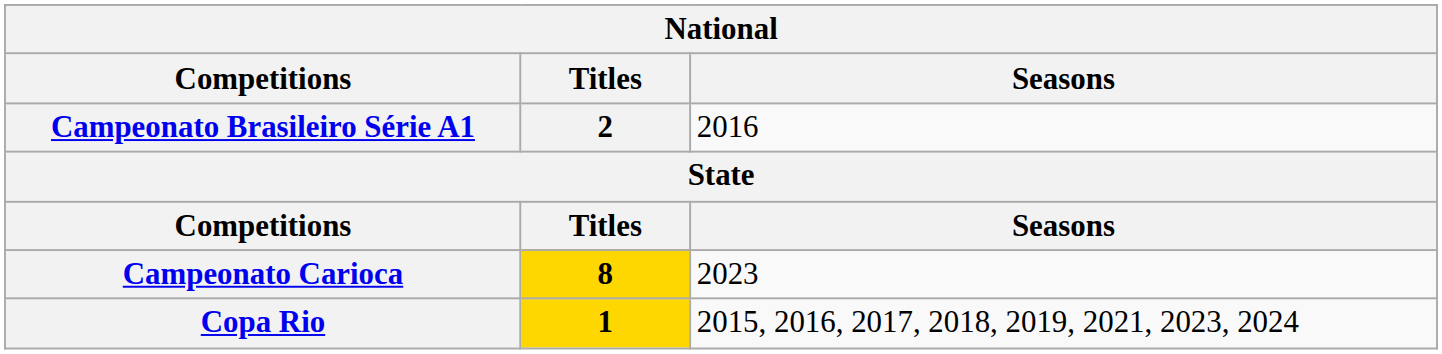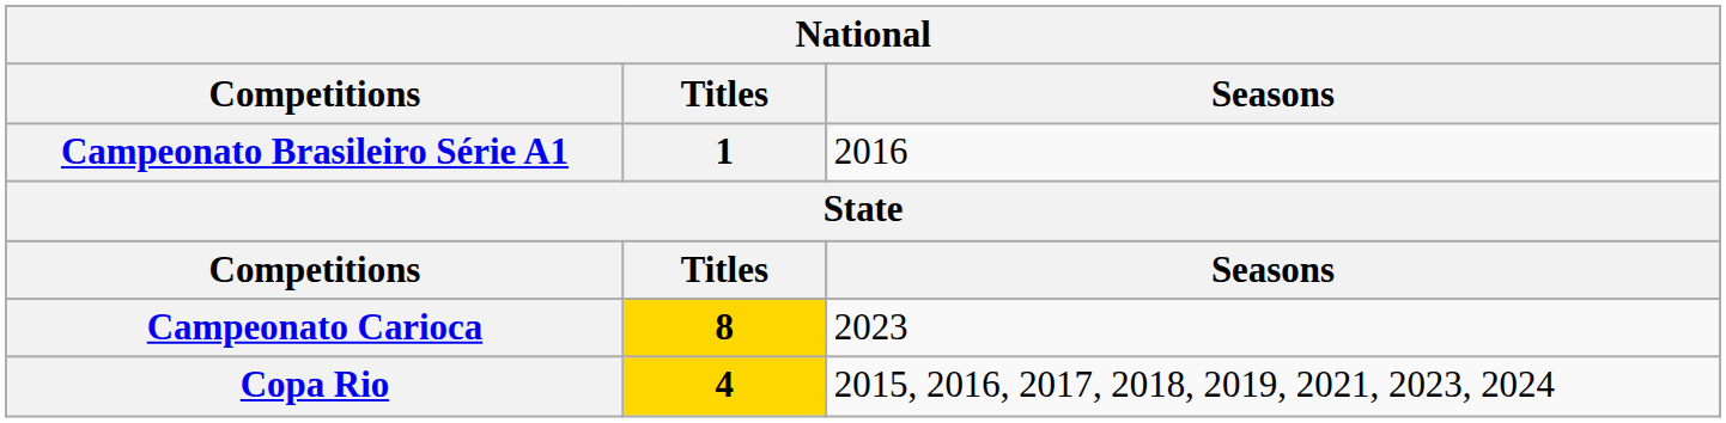Campeonato Brasileiro Série A1 | Titles: 2 -> 1
Copa Rio | Titles: 1 -> 4
